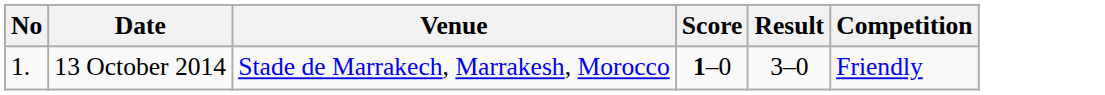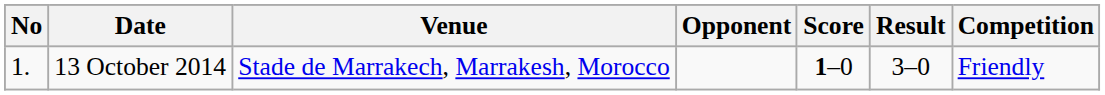+ column: Opponent
